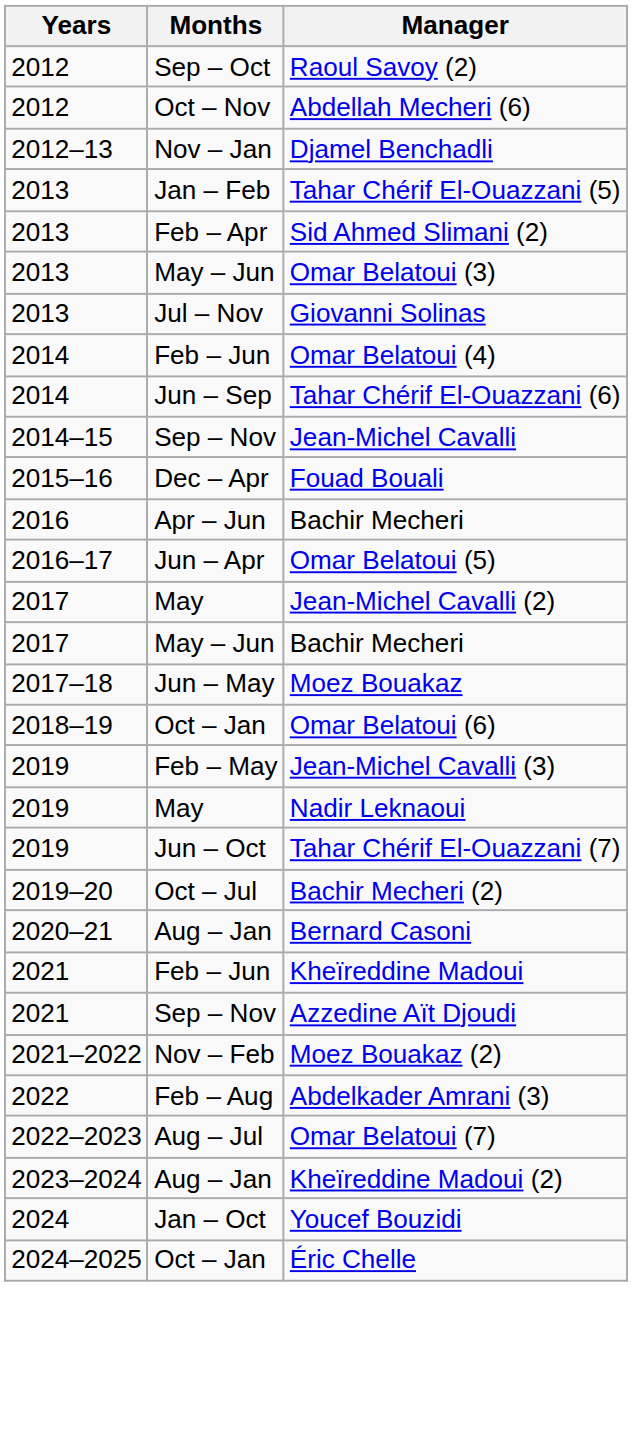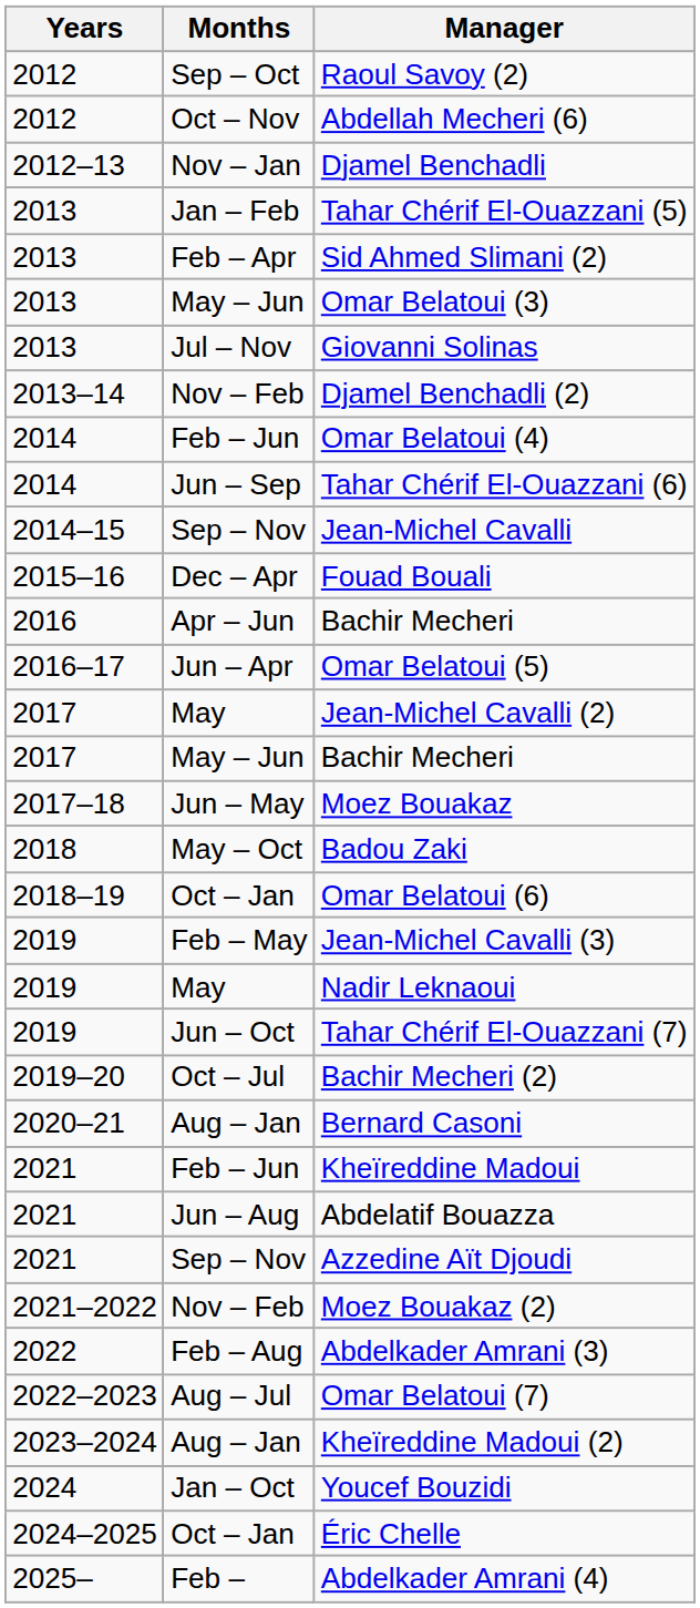+ row: 2013–14 | Nov – Feb | Djamel Benchadli (2)
+ row: 2018 | May – Oct | Badou Zaki
+ row: 2021 | Jun – Aug | Abdelatif Bouazza
+ row: 2025– | Feb – | Abdelkader Amrani (4)
